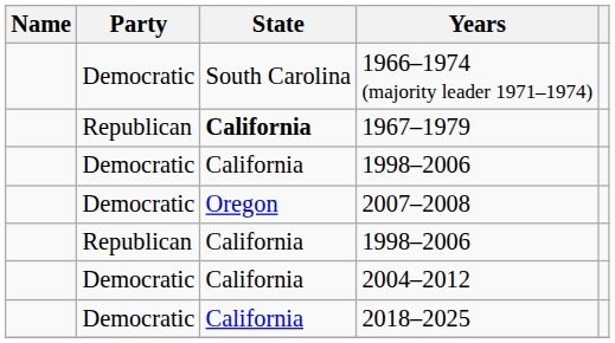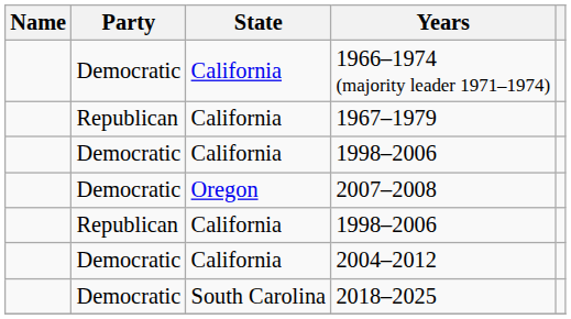1966–1974 (majority leader 1971–1974) | State: South Carolina -> California
1967–1979 | State: bold -> normal
2018–2025 | State: California -> South Carolina
